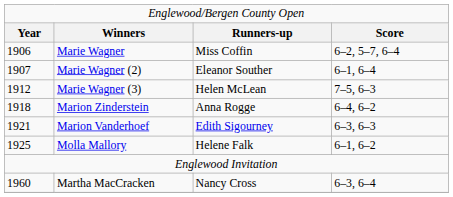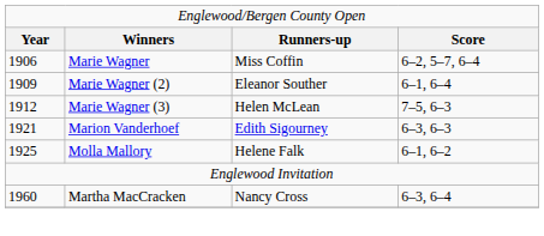Marie Wagner (2) | column 1: 1907 -> 1909
- row: 1918 | Marion Zinderstein | Anna Rogge | 6–4, 6–2
